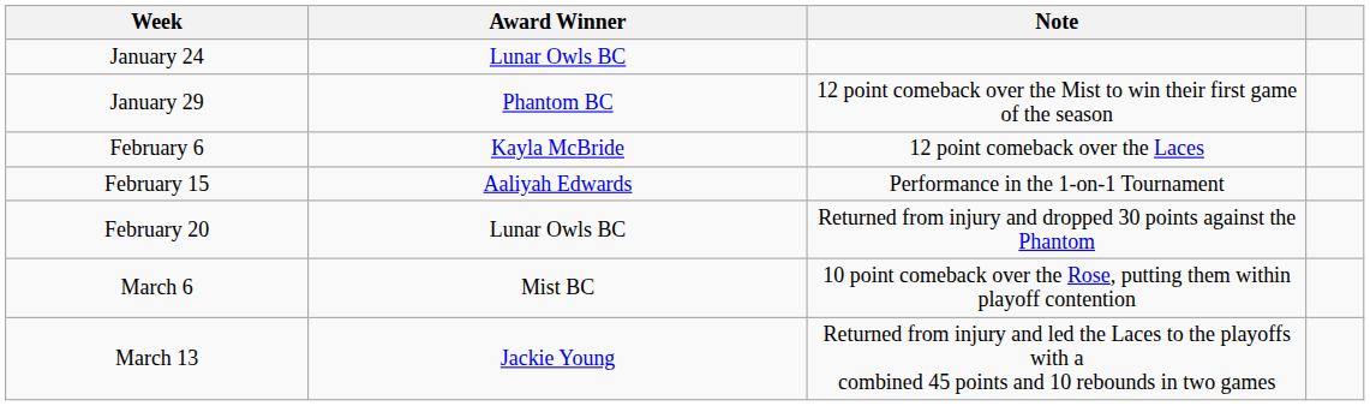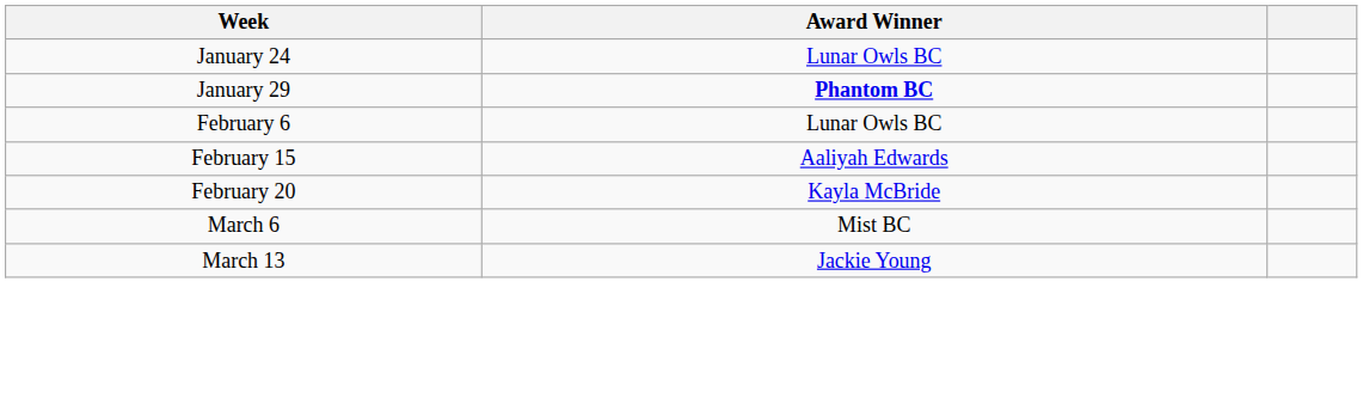- column: Note | 12 point comeback over the Mist to win their first game of the season | 12 point comeback over the Laces | Performance in the 1-on-1 Tournament | Returned from injury and dropped 30 points against the Phantom | 10 point comeback over the Rose, putting them within playoff contention | Returned from injury and led the Laces to the playoffs with a combined 45 points and 10 rebounds in two games
January 29 | Award Winner: normal -> bold
February 6 | Award Winner: Kayla McBride -> Lunar Owls BC
February 20 | Award Winner: Lunar Owls BC -> Kayla McBride
